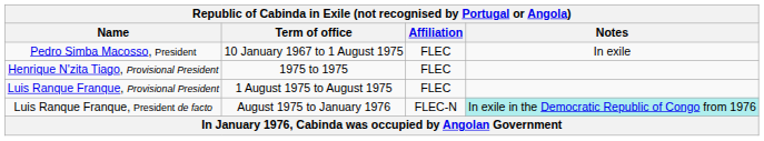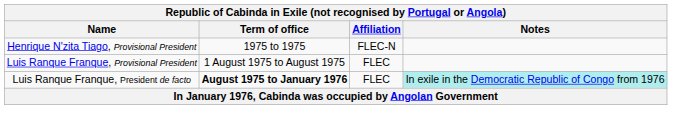- row: Pedro Simba Macosso, President | 10 January 1967 to 1 August 1975 | FLEC | In exile
Henrique N'zita Tiago, Provisional President | Affiliation: FLEC -> FLEC-N
Luis Ranque Franque, President de facto | Term of office: normal -> bold
Luis Ranque Franque, President de facto | Affiliation: FLEC-N -> FLEC
